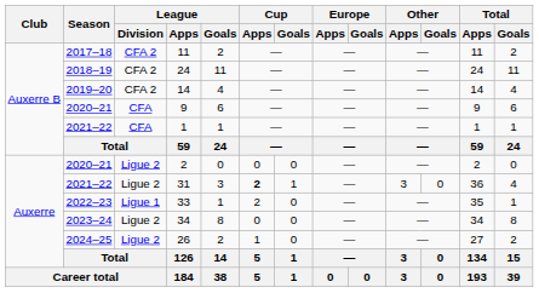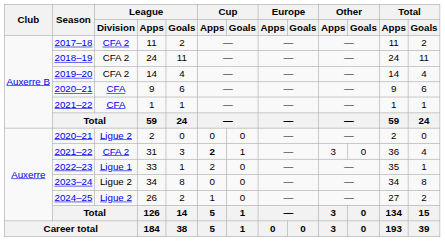31 | League / Division: Ligue 2 -> CFA 2
